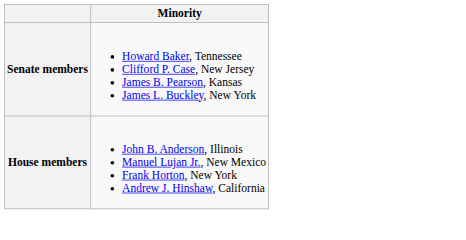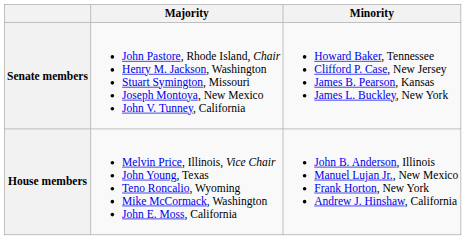+ column: Majority | John Pastore, Rhode Island, Chair Henry M. Jackson, Washington Stuart Symington, Missouri Joseph Montoya, New Mexico John V. Tunney, California | Melvin Price, Illinois, Vice Chair John Young, Texas Teno Roncalio, Wyoming Mike McCormack, Washington John E. Moss, California
